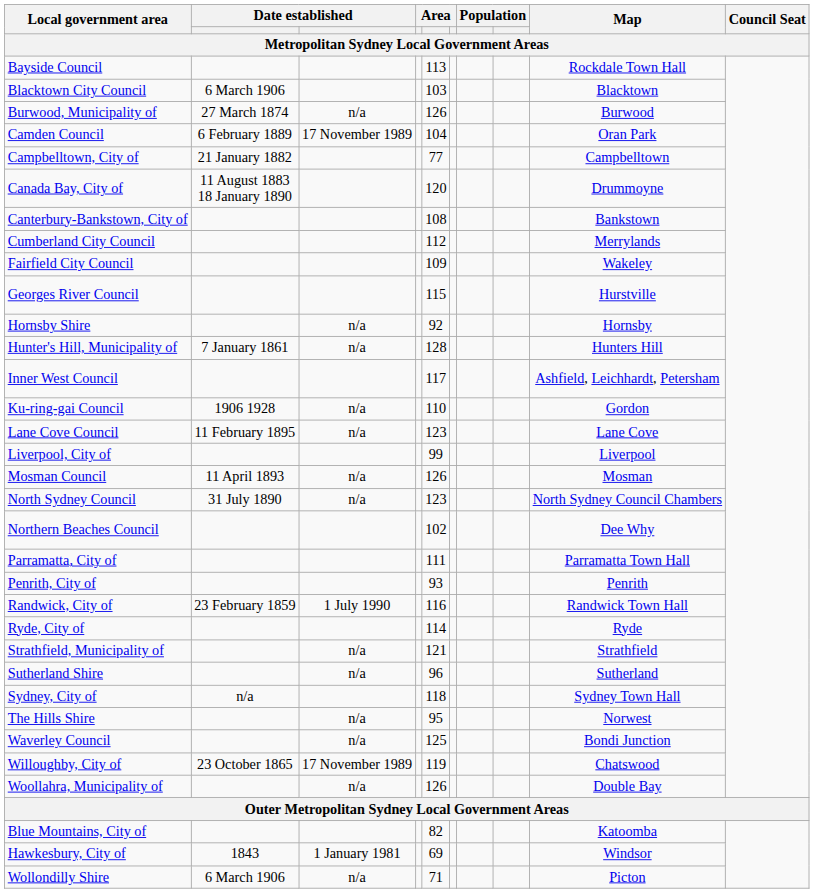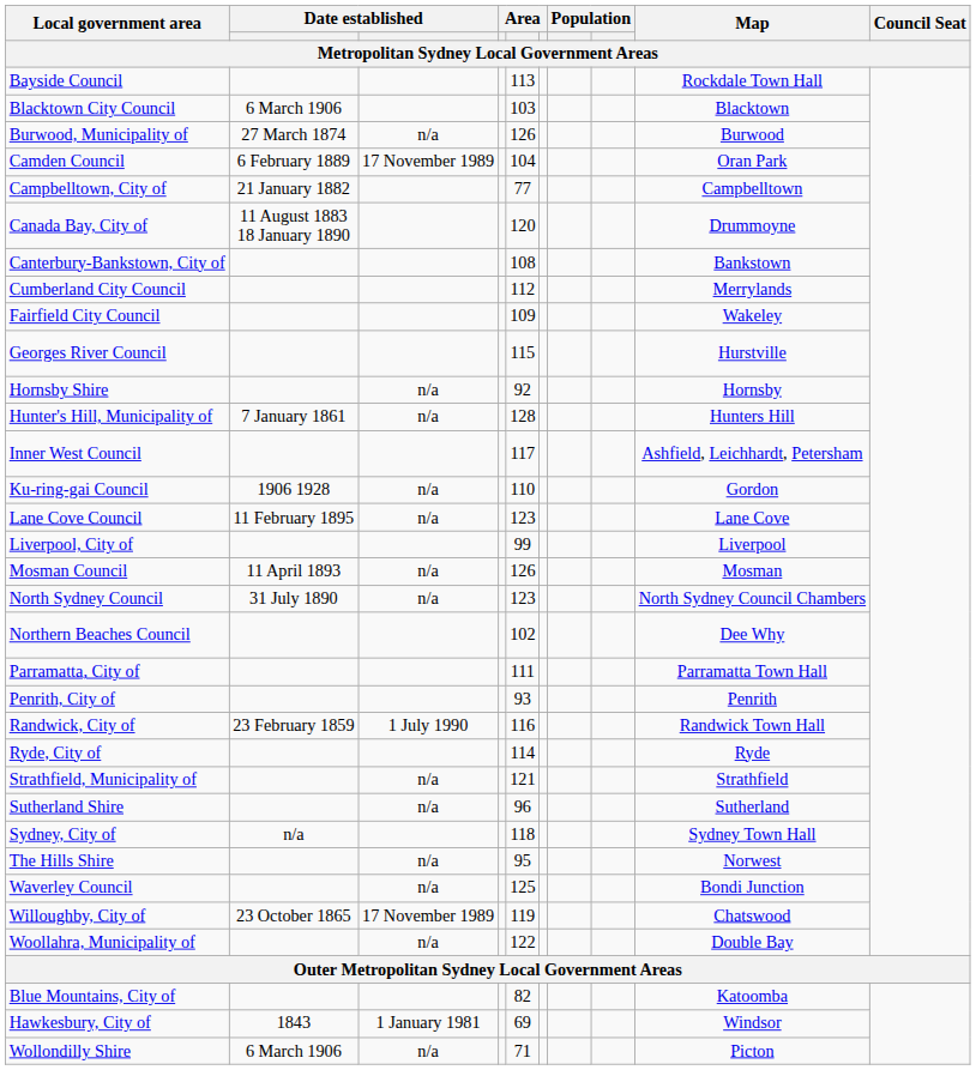Woollahra, Municipality of | column 5: 126 -> 122
